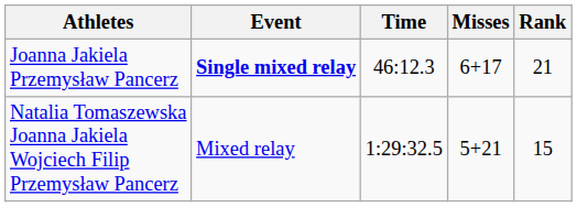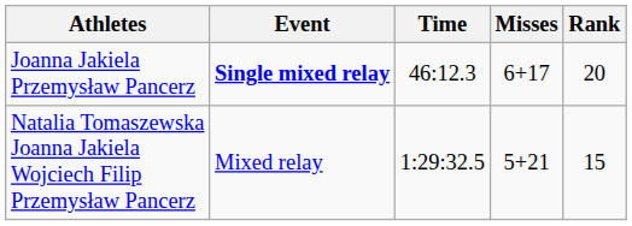Joanna Jakiela Przemysław Pancerz | Rank: 21 -> 20
